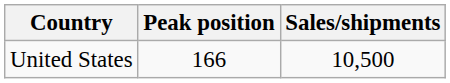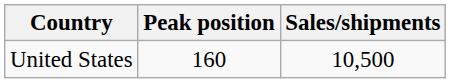United States | Peak position: 166 -> 160
